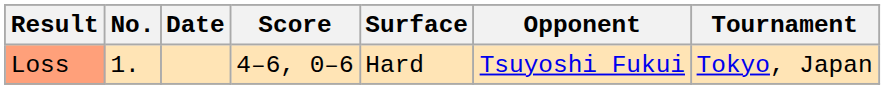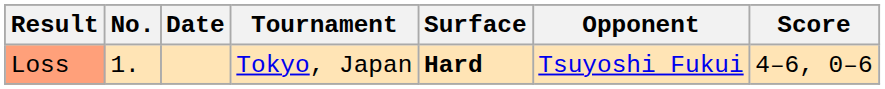columns swapped: Tournament <-> Score
Loss | Surface: normal -> bold
